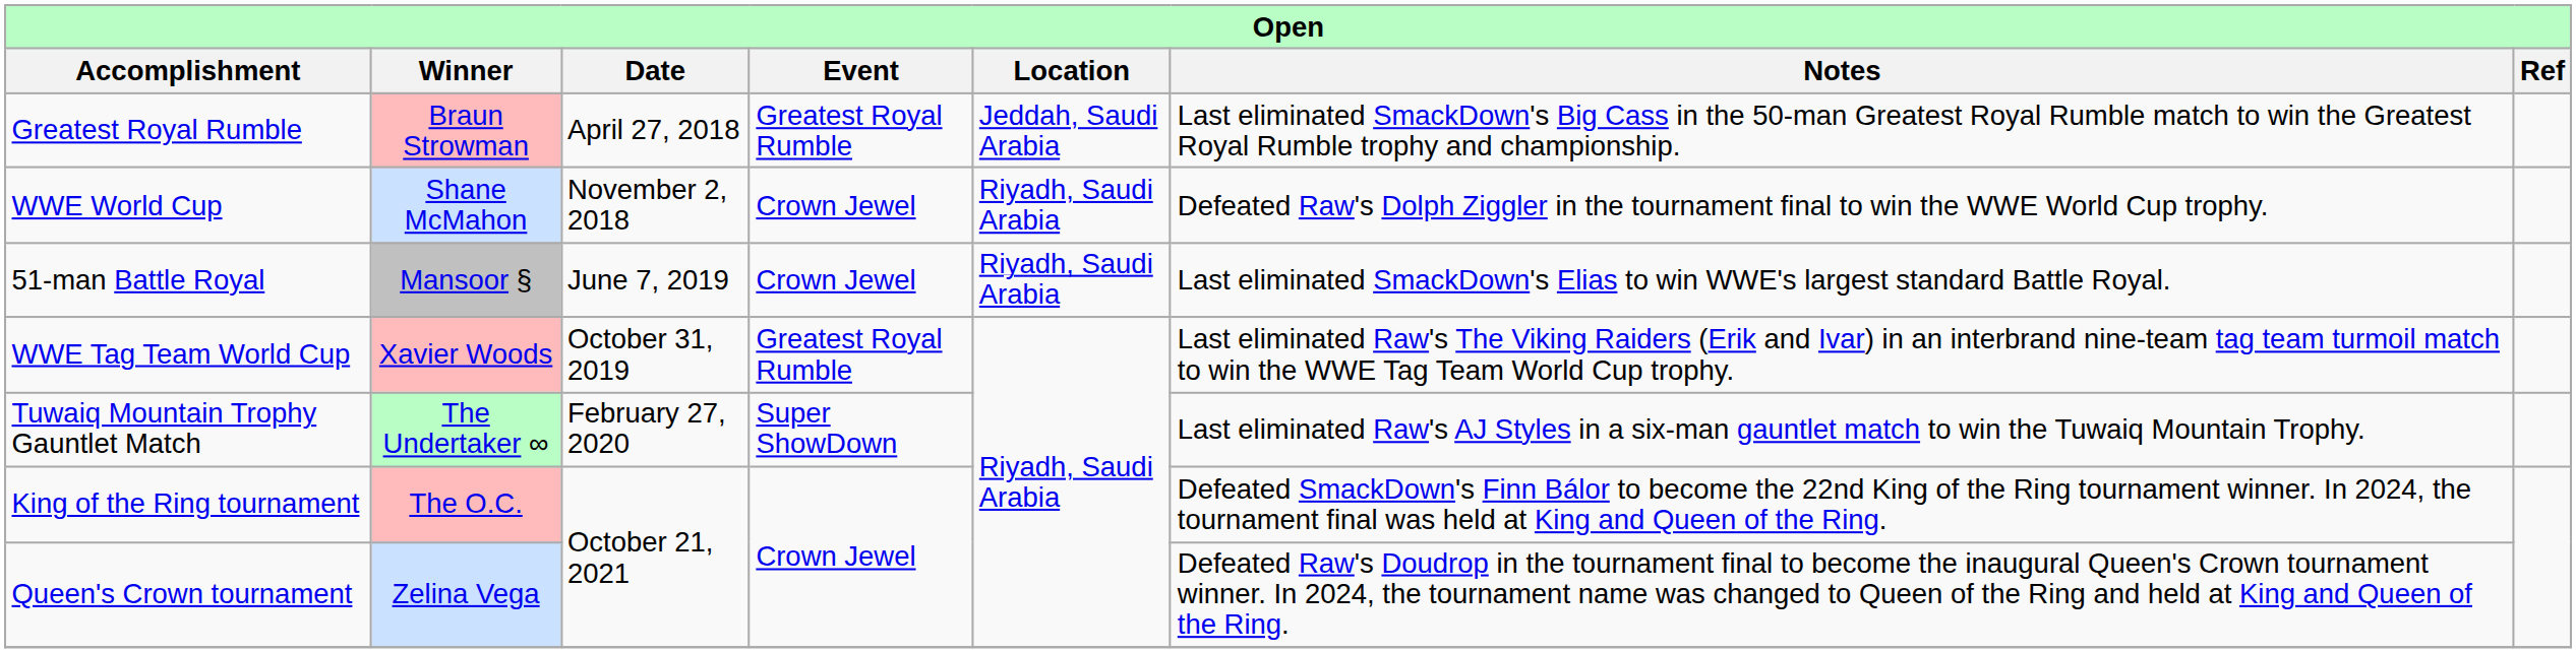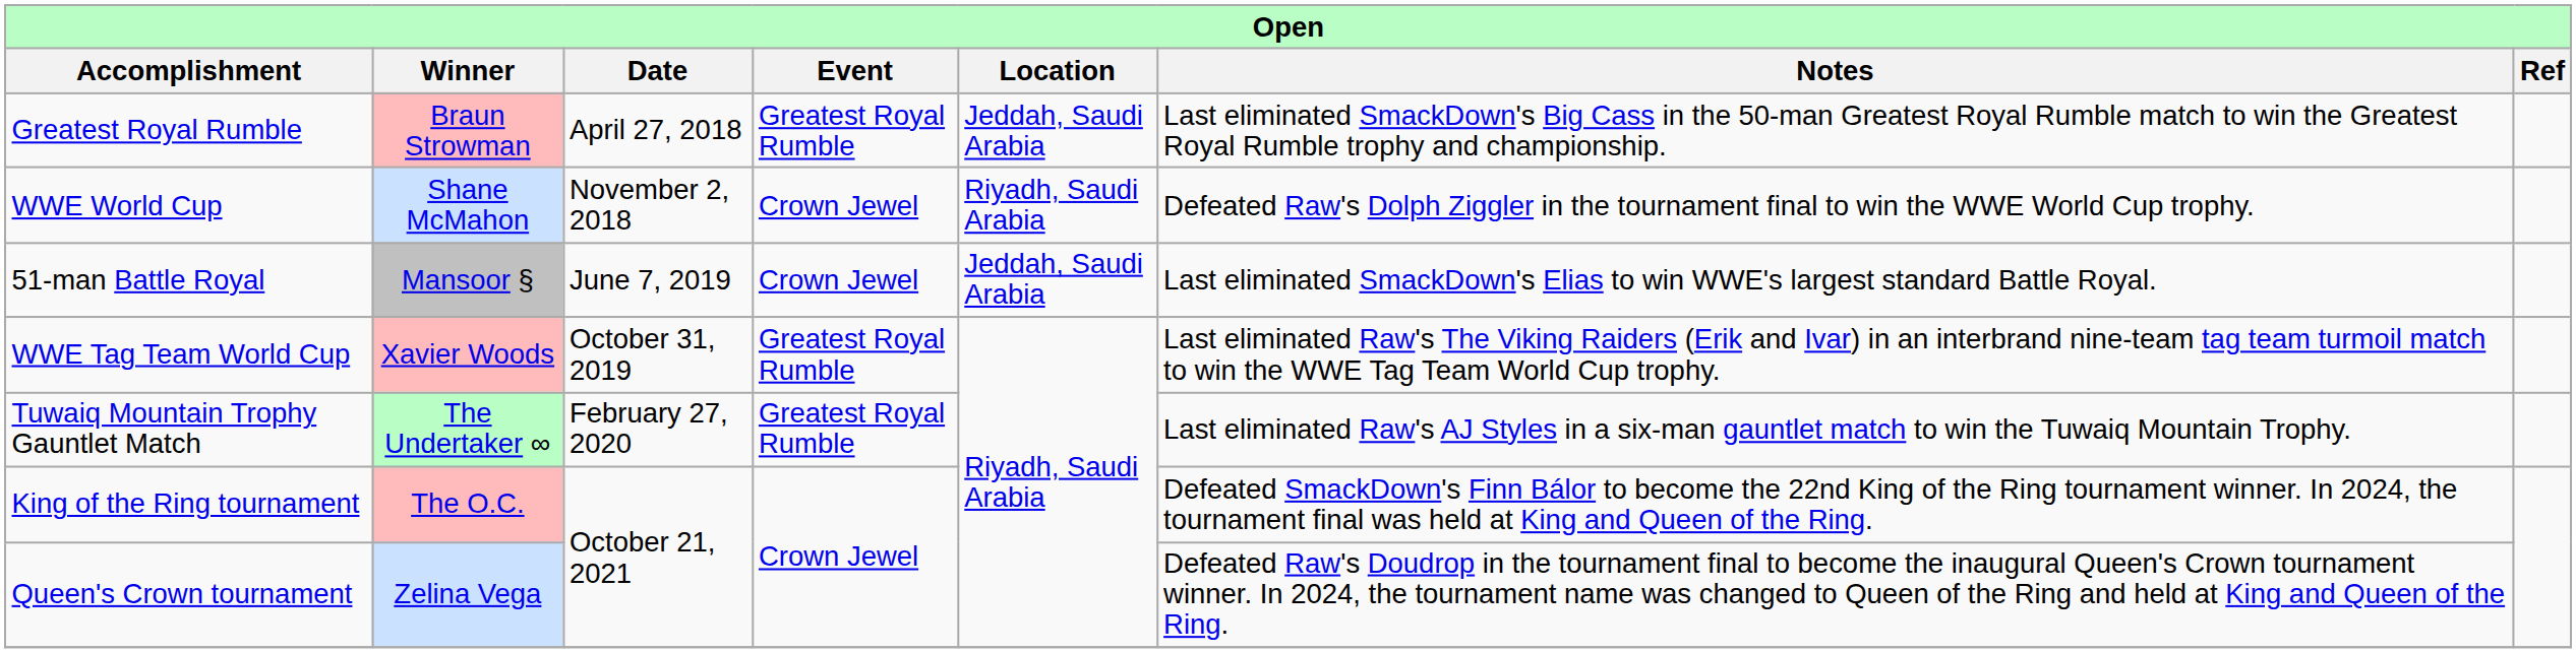51-man Battle Royal | Location: Riyadh, Saudi Arabia -> Jeddah, Saudi Arabia
Tuwaiq Mountain Trophy Gauntlet Match | Event: Super ShowDown -> Greatest Royal Rumble
